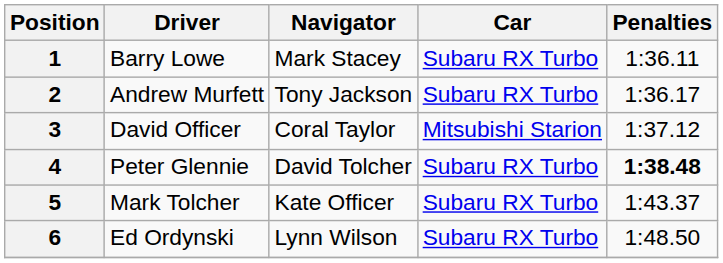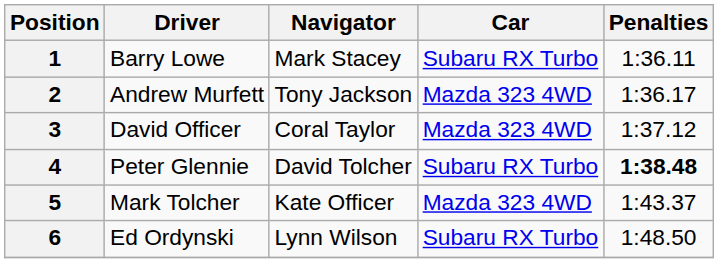2 | Car: Subaru RX Turbo -> Mazda 323 4WD
3 | Car: Mitsubishi Starion -> Mazda 323 4WD
5 | Car: Subaru RX Turbo -> Mazda 323 4WD
